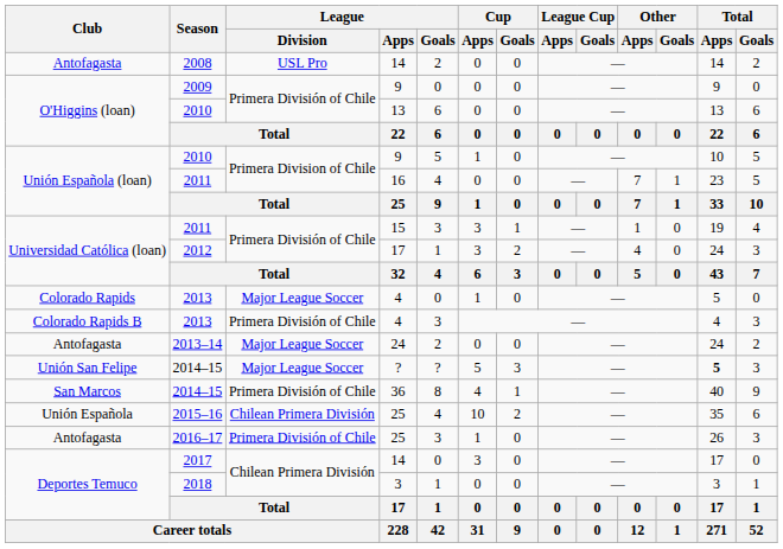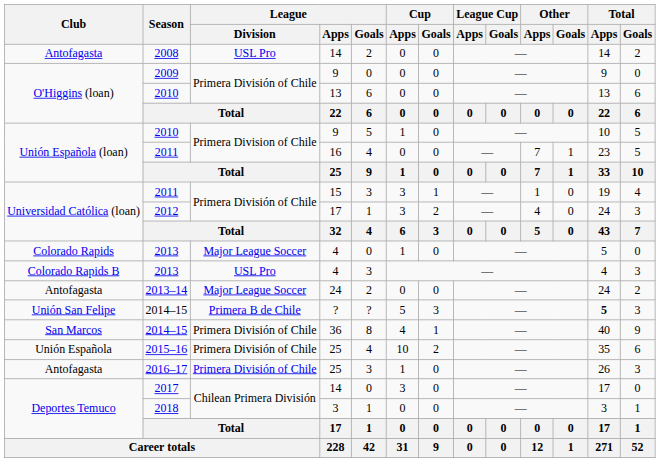Colorado Rapids B / 2013 | League / Division: Primera División of Chile -> USL Pro
Unión San Felipe / 2014–15 | League / Division: Major League Soccer -> Primera B de Chile
2015–16 | League / Division: Chilean Primera División -> Primera División of Chile
